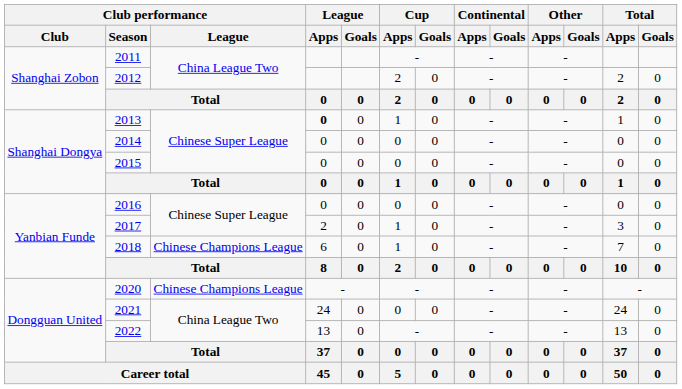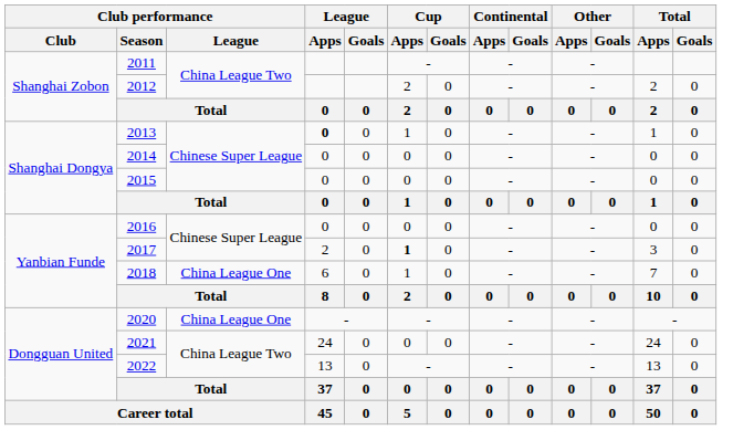2017 | Cup / Apps: normal -> bold
2018 | Club performance / League: Chinese Champions League -> China League One
2020 | Club performance / League: Chinese Champions League -> China League One
